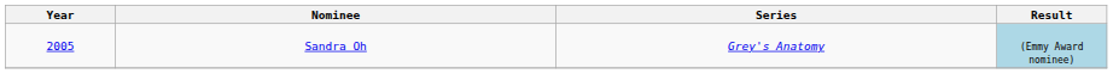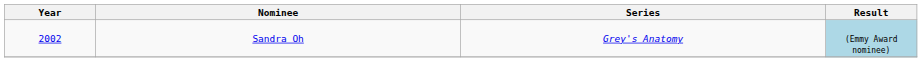Sandra Oh | Year: 2005 -> 2002
